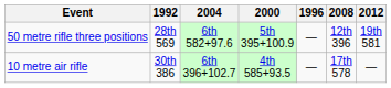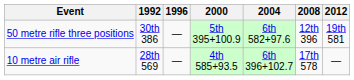columns swapped: 1996 <-> 2004
50 metre rifle three positions | 1992: 28th 569 -> 30th 386
10 metre air rifle | 1992: 30th 386 -> 28th 569
